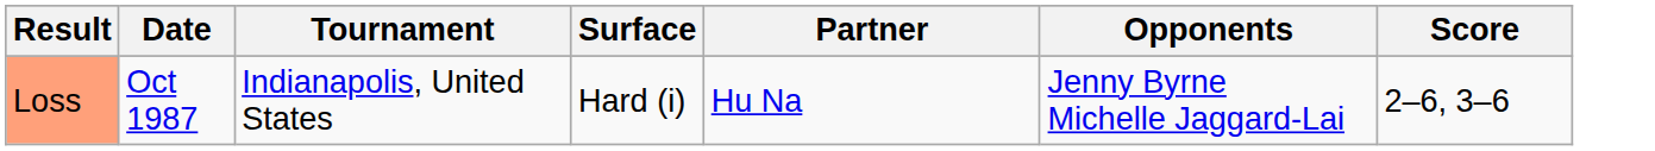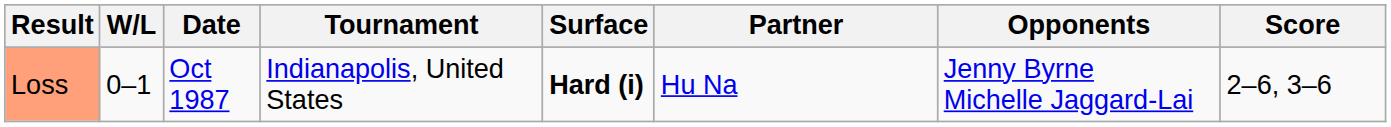+ column: W/L | 0–1
Loss | Surface: normal -> bold
